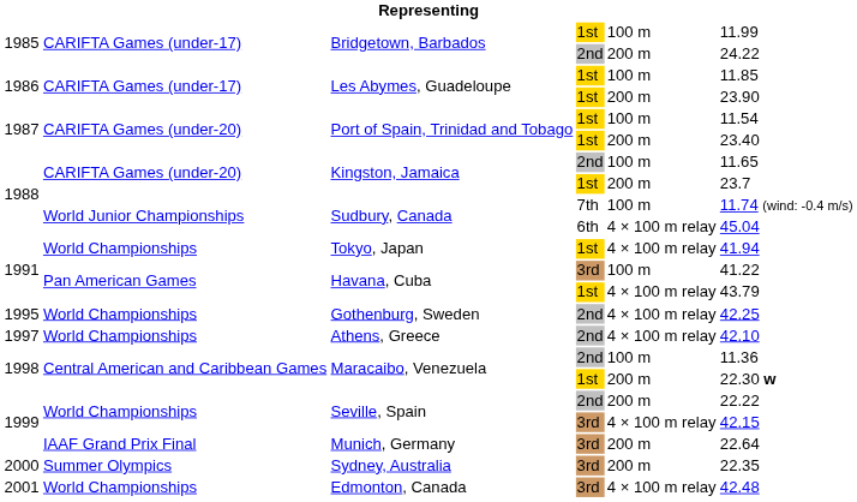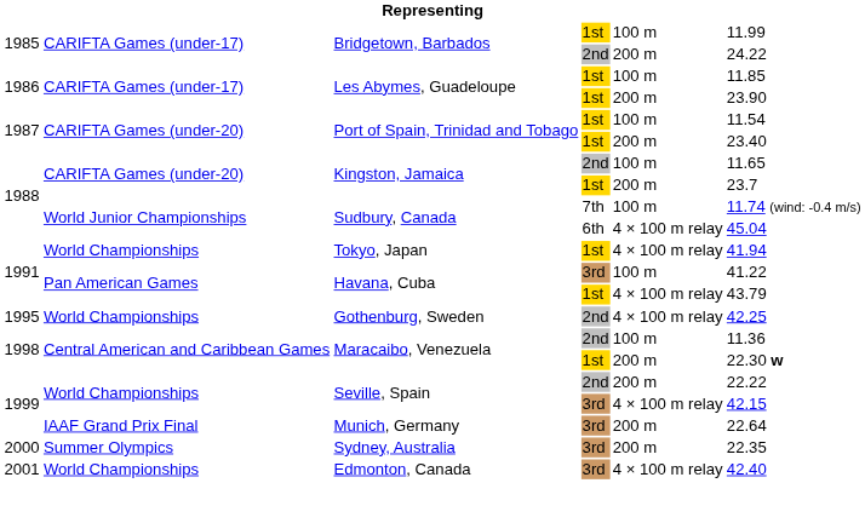- row: 1997 | World Championships | Athens, Greece | 2nd | 4 × 100 m relay | 42.10
Edmonton, Canada | column 6: 42.48 -> 42.40
